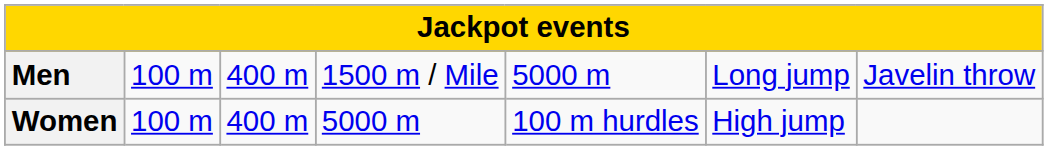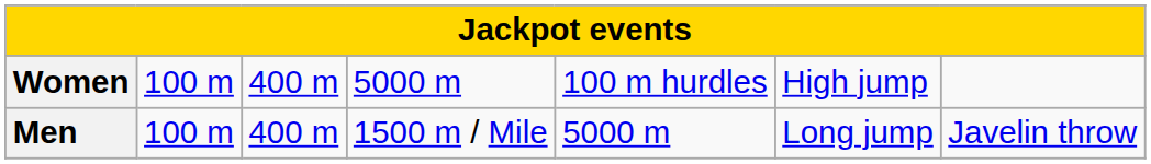rows swapped: Men <-> Women
